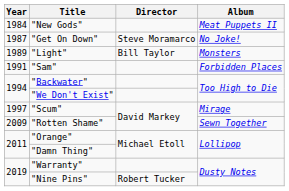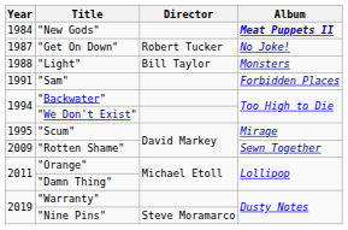"New Gods" | Album: normal -> bold
"Get On Down" | Director: Steve Moramarco -> Robert Tucker
"Light" | Year: 1989 -> 1988
"Scum" | Year: 1997 -> 1995
"Nine Pins" | Director: Robert Tucker -> Steve Moramarco
